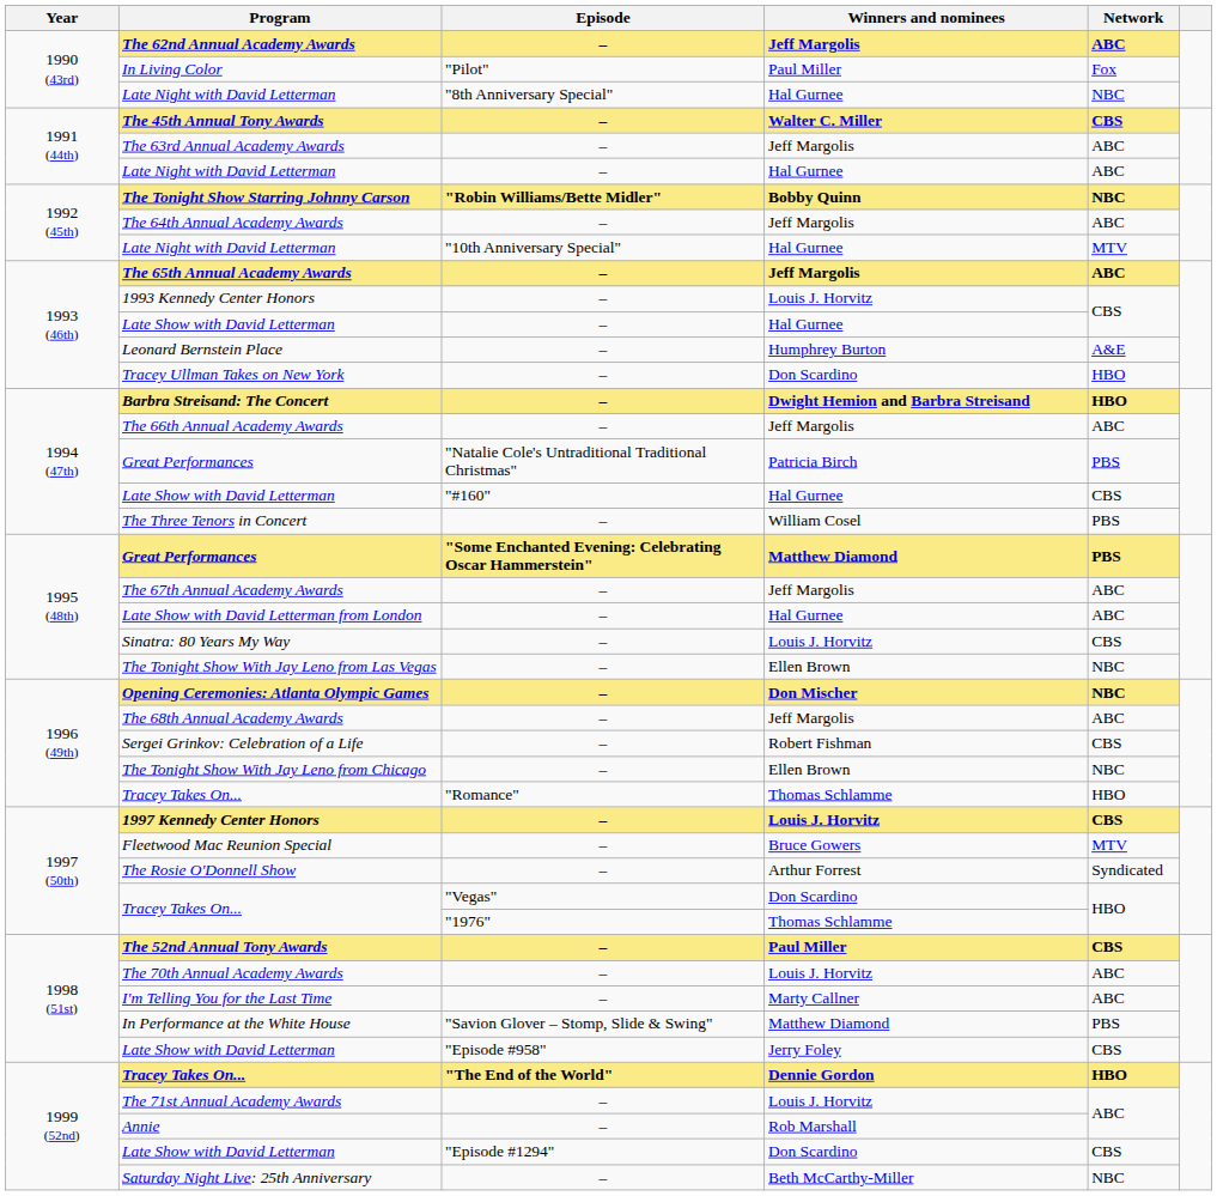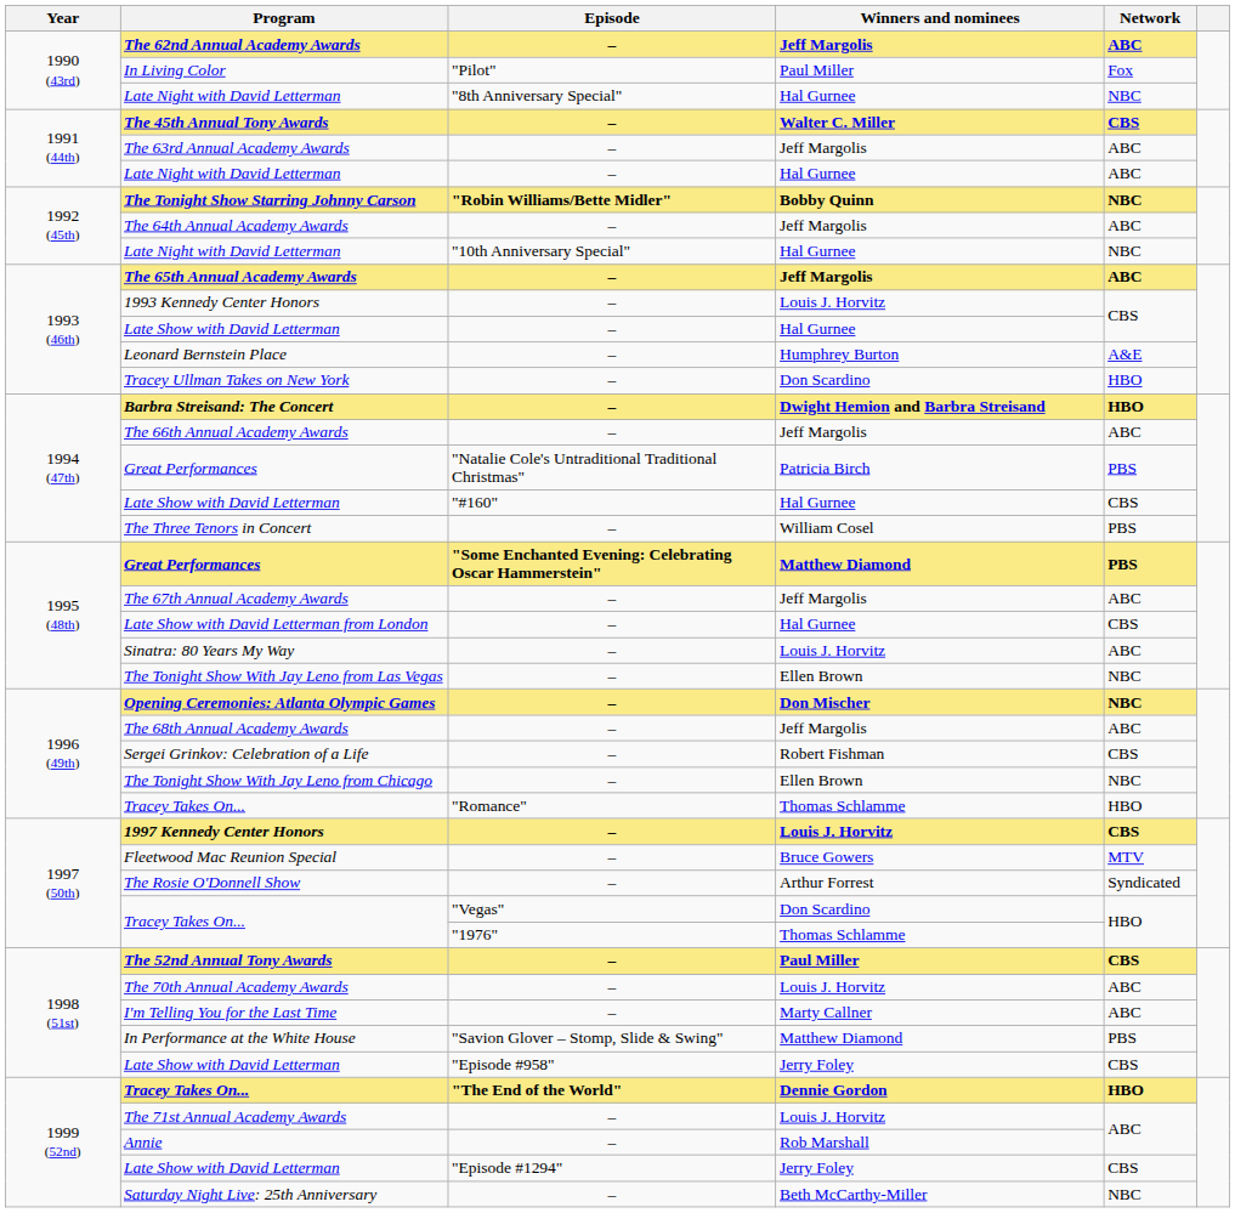Late Night with David Letterman / "10th Anniversary Special" | Network: MTV -> NBC
Late Show with David Letterman from London | Network: ABC -> CBS
Sinatra: 80 Years My Way | Network: CBS -> ABC
Late Show with David Letterman / "Episode #1294" | Winners and nominees: Don Scardino -> Jerry Foley
